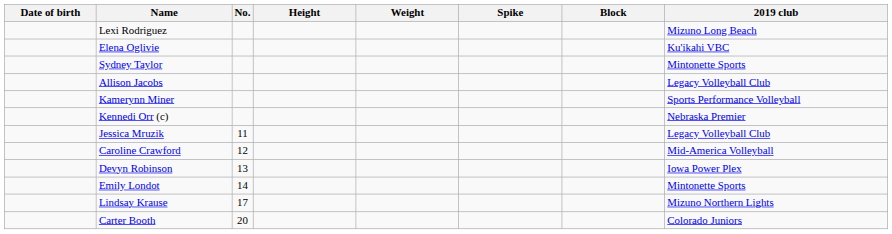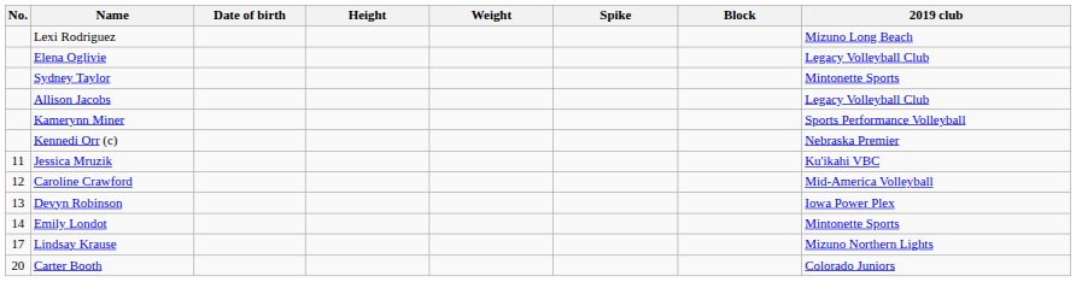columns swapped: No. <-> Date of birth
Elena Oglivie | 2019 club: Ku'ikahi VBC -> Legacy Volleyball Club
Jessica Mruzik | 2019 club: Legacy Volleyball Club -> Ku'ikahi VBC
